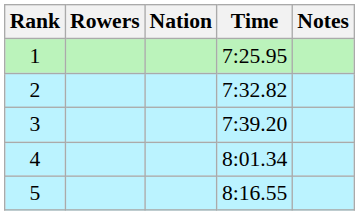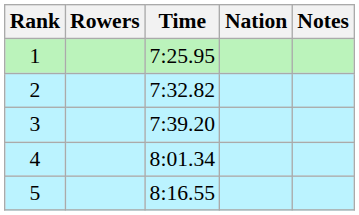columns swapped: Nation <-> Time
